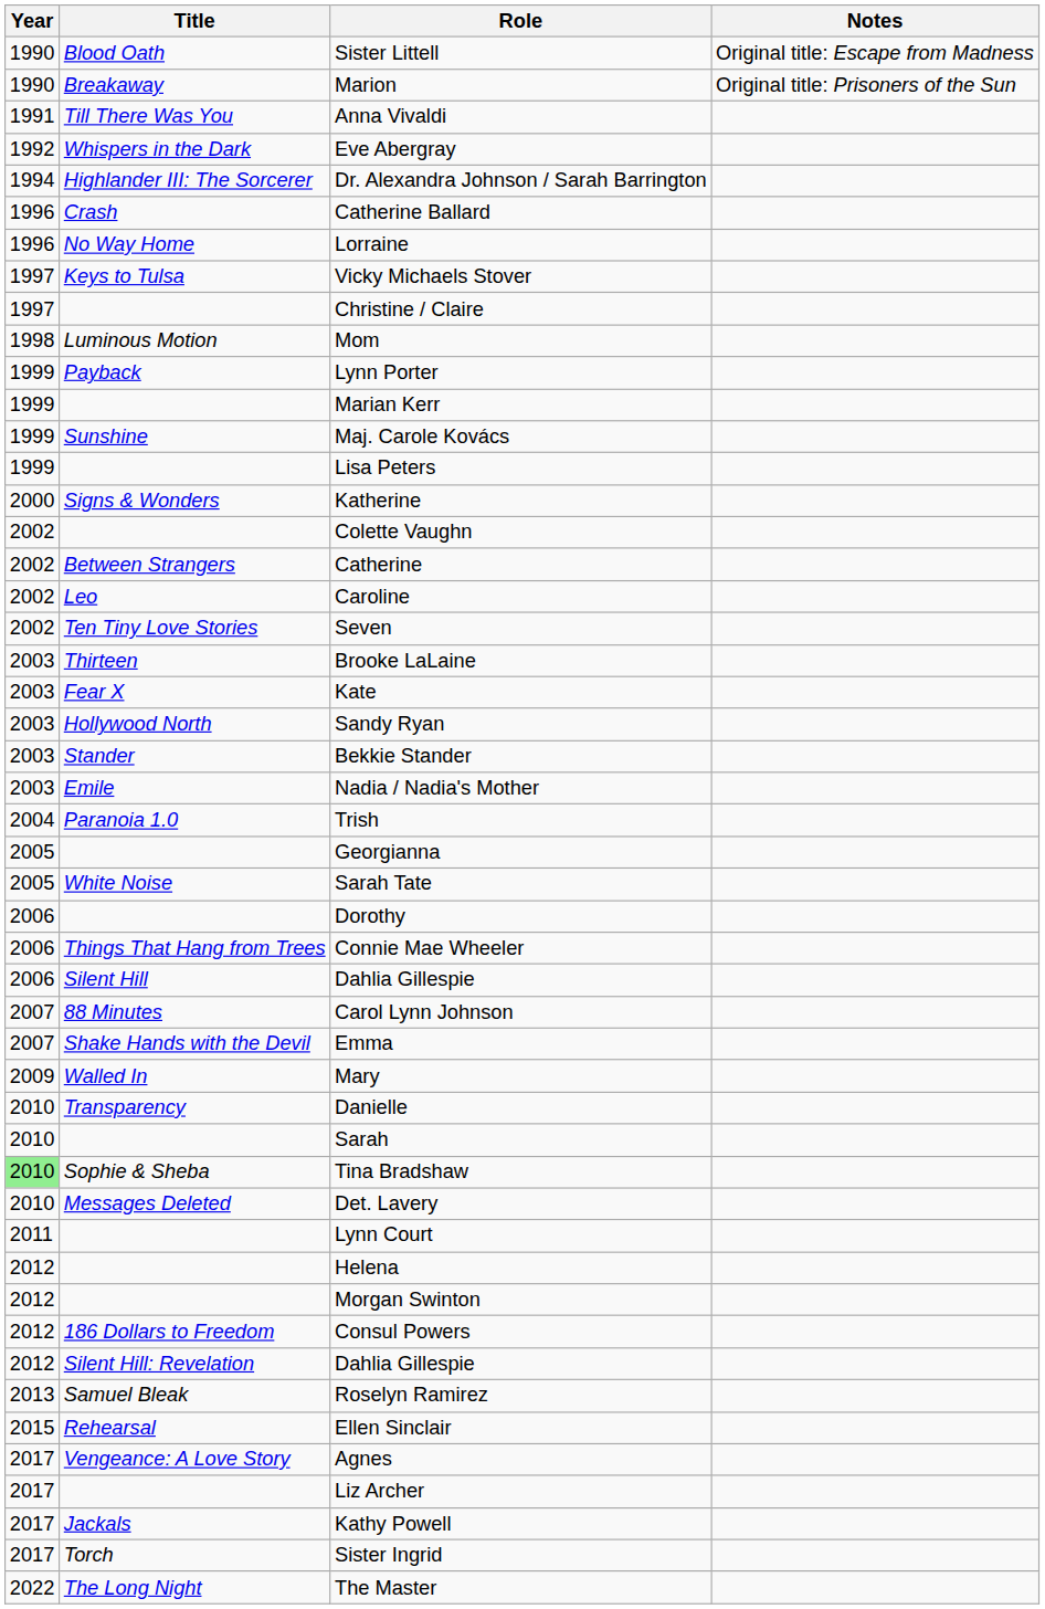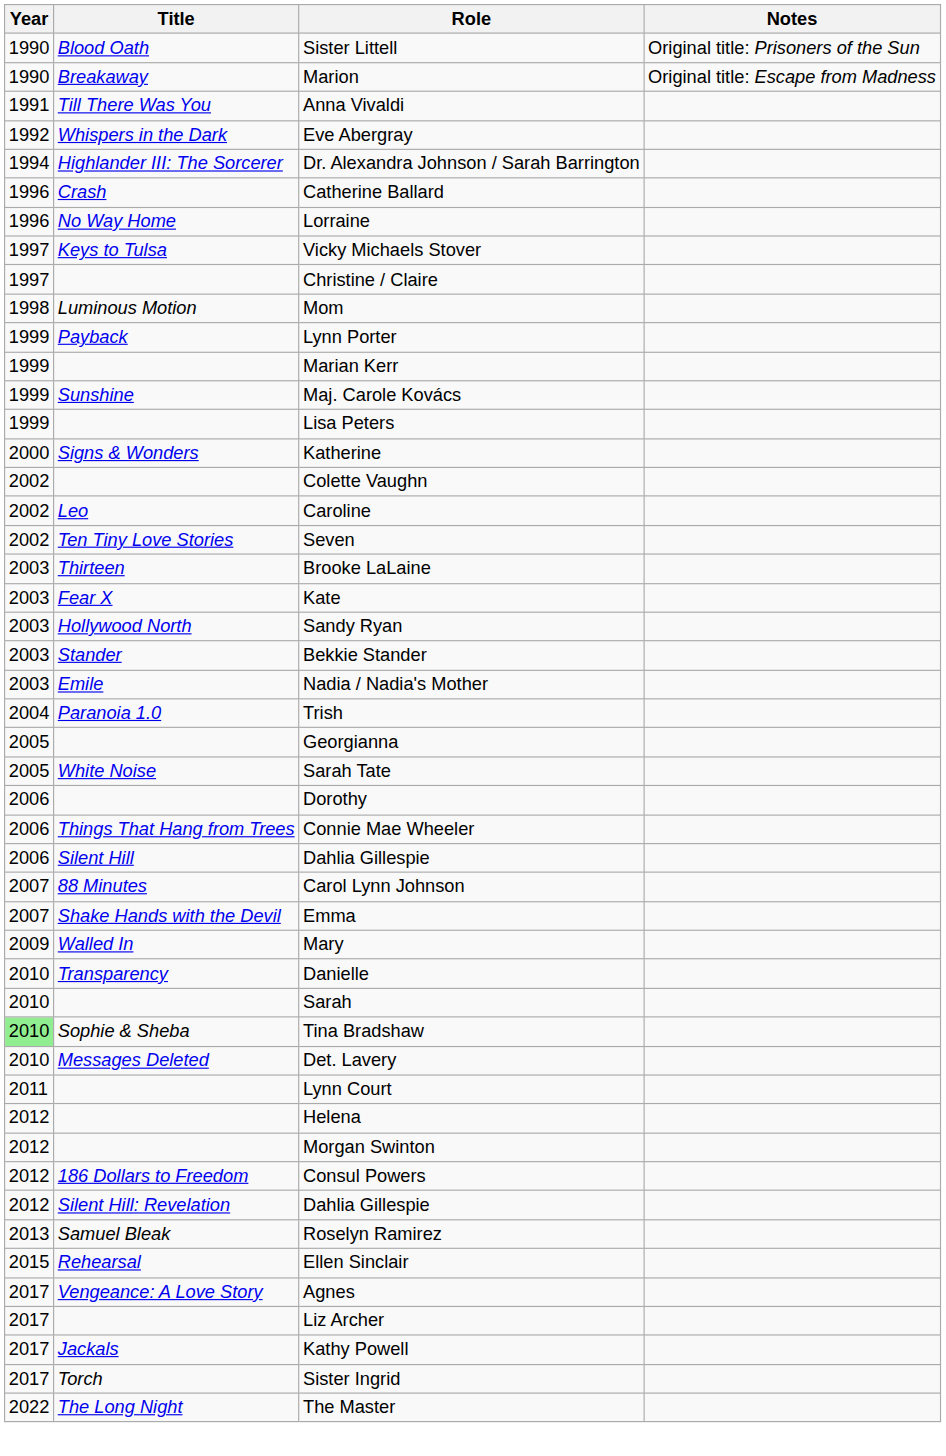Sister Littell | Notes: Original title: Escape from Madness -> Original title: Prisoners of the Sun
Marion | Notes: Original title: Prisoners of the Sun -> Original title: Escape from Madness
- row: 2002 | Between Strangers | Catherine
